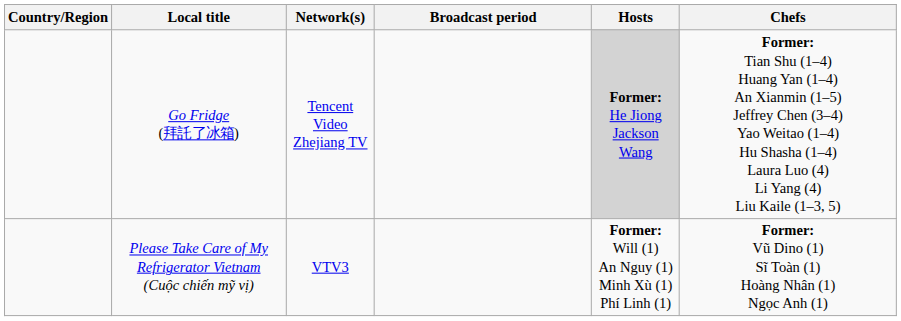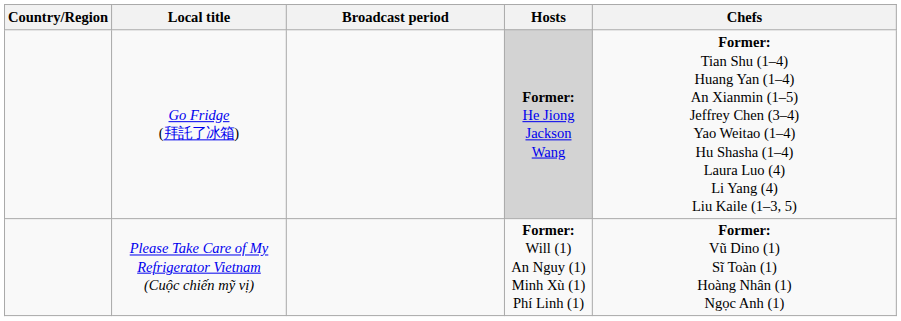- column: Network(s) | Tencent Video Zhejiang TV | VTV3
